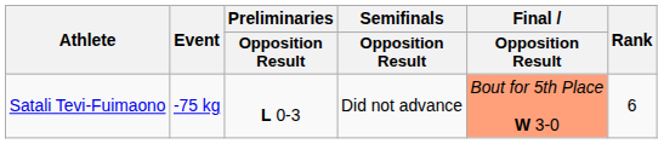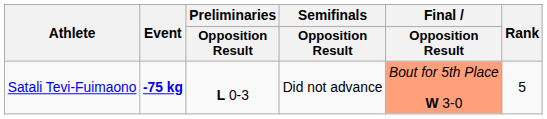Satali Tevi-Fuimaono | Event: normal -> bold
Satali Tevi-Fuimaono | Rank: 6 -> 5
